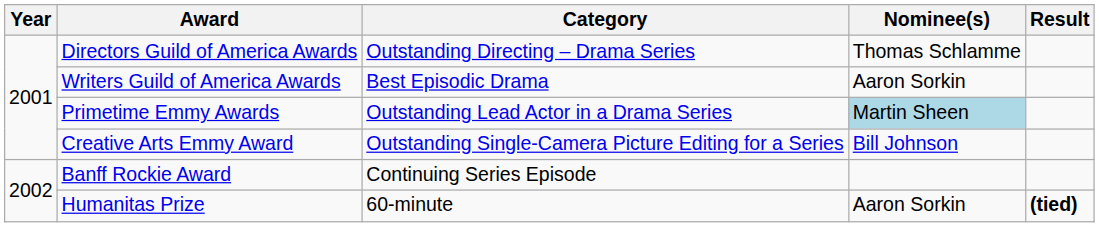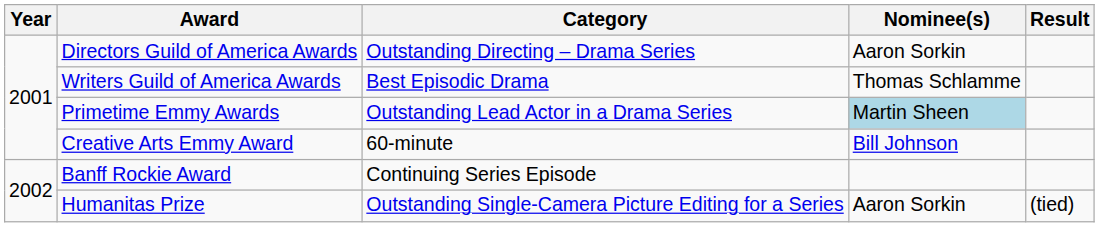Directors Guild of America Awards | Nominee(s): Thomas Schlamme -> Aaron Sorkin
Writers Guild of America Awards | Nominee(s): Aaron Sorkin -> Thomas Schlamme
Creative Arts Emmy Award | Category: Outstanding Single-Camera Picture Editing for a Series -> 60-minute
Humanitas Prize | Category: 60-minute -> Outstanding Single-Camera Picture Editing for a Series
Humanitas Prize | Result: bold -> normal
